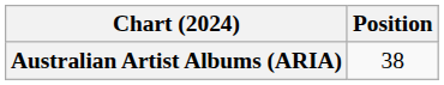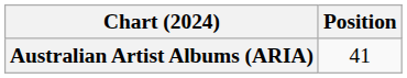Australian Artist Albums (ARIA) | Position: 38 -> 41
